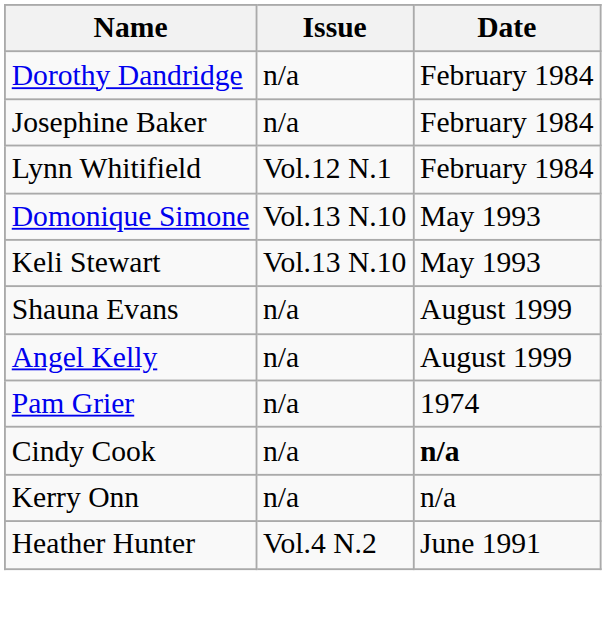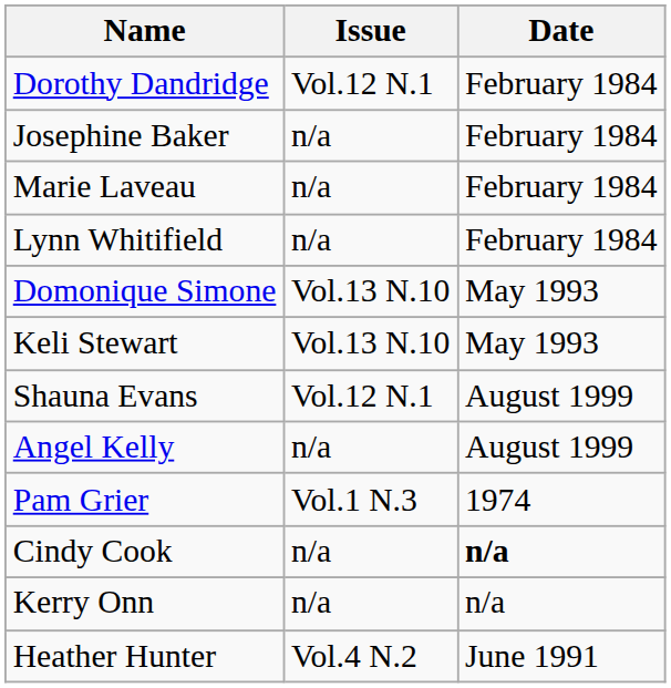Dorothy Dandridge | Issue: n/a -> Vol.12 N.1
+ row: Marie Laveau | n/a | February 1984
Lynn Whitifield | Issue: Vol.12 N.1 -> n/a
Shauna Evans | Issue: n/a -> Vol.12 N.1
Pam Grier | Issue: n/a -> Vol.1 N.3
